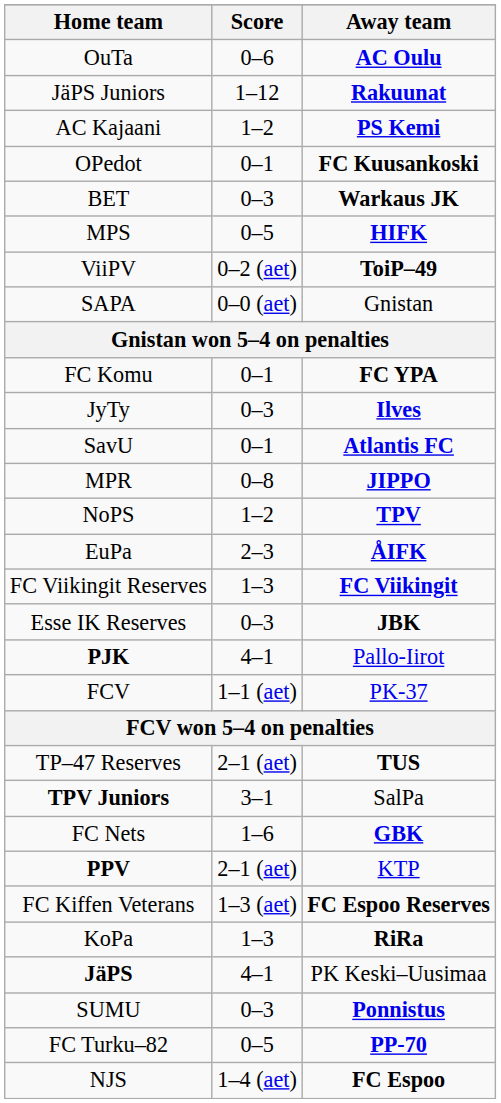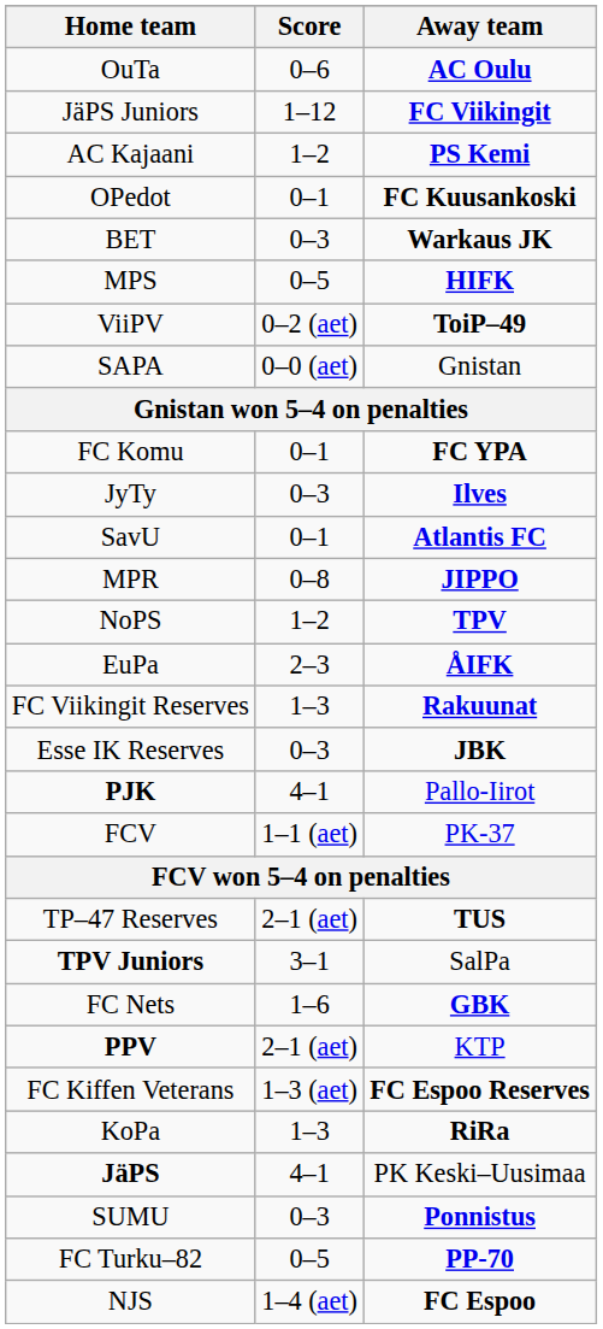JäPS Juniors | Away team: Rakuunat -> FC Viikingit
FC Viikingit Reserves | Away team: FC Viikingit -> Rakuunat
